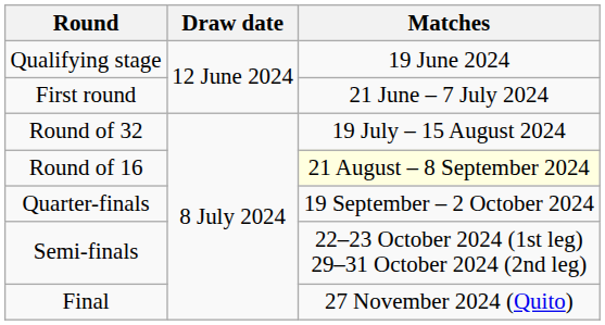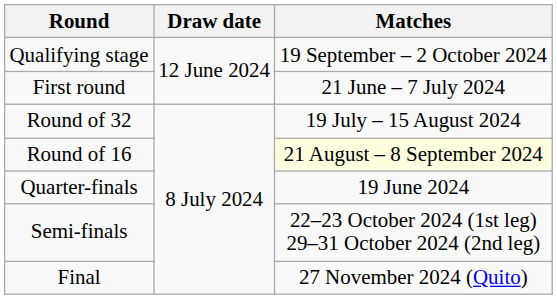Qualifying stage | Matches: 19 June 2024 -> 19 September – 2 October 2024
Quarter-finals | Matches: 19 September – 2 October 2024 -> 19 June 2024
